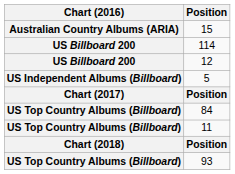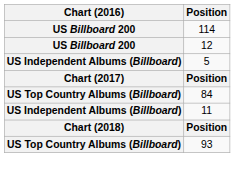- row: Australian Country Albums (ARIA) | 15
11 | Chart (2016): US Top Country Albums (Billboard) -> US Independent Albums (Billboard)
